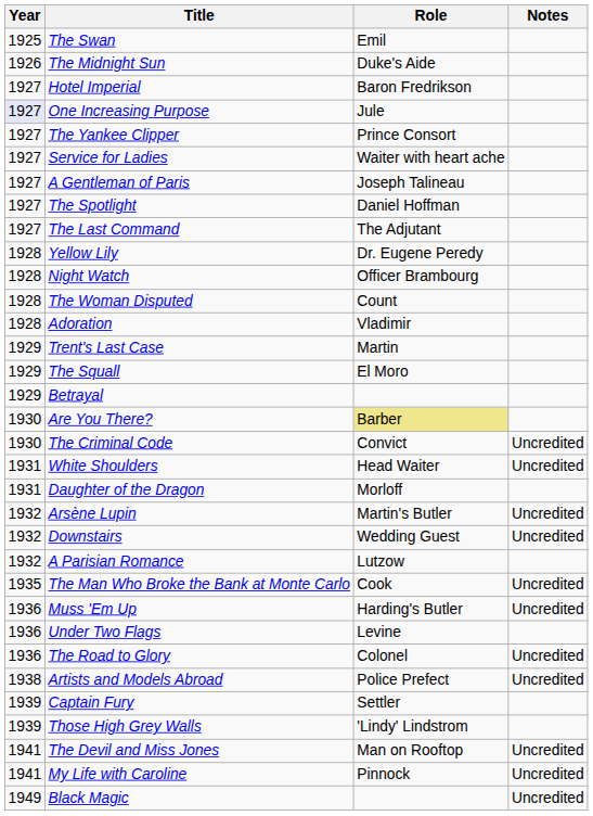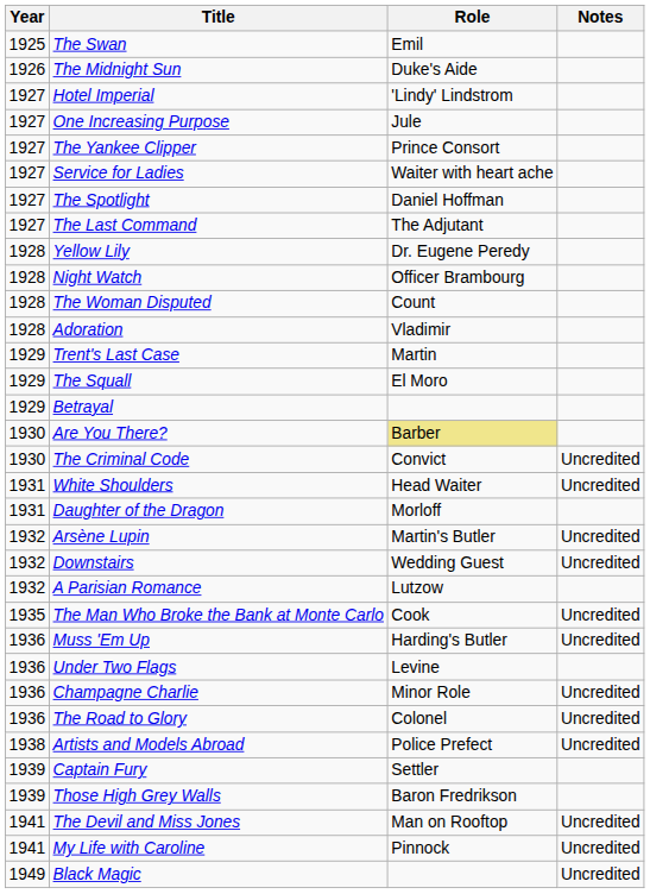Hotel Imperial | Role: Baron Fredrikson -> 'Lindy' Lindstrom
One Increasing Purpose | Year: lavender background -> no background
- row: 1927 | A Gentleman of Paris | Joseph Talineau
+ row: 1936 | Champagne Charlie | Minor Role | Uncredited
Those High Grey Walls | Role: 'Lindy' Lindstrom -> Baron Fredrikson
